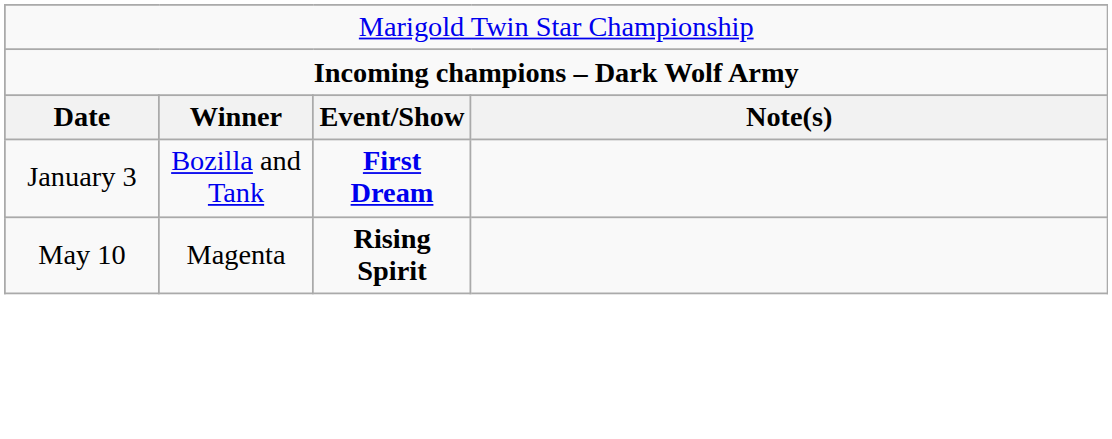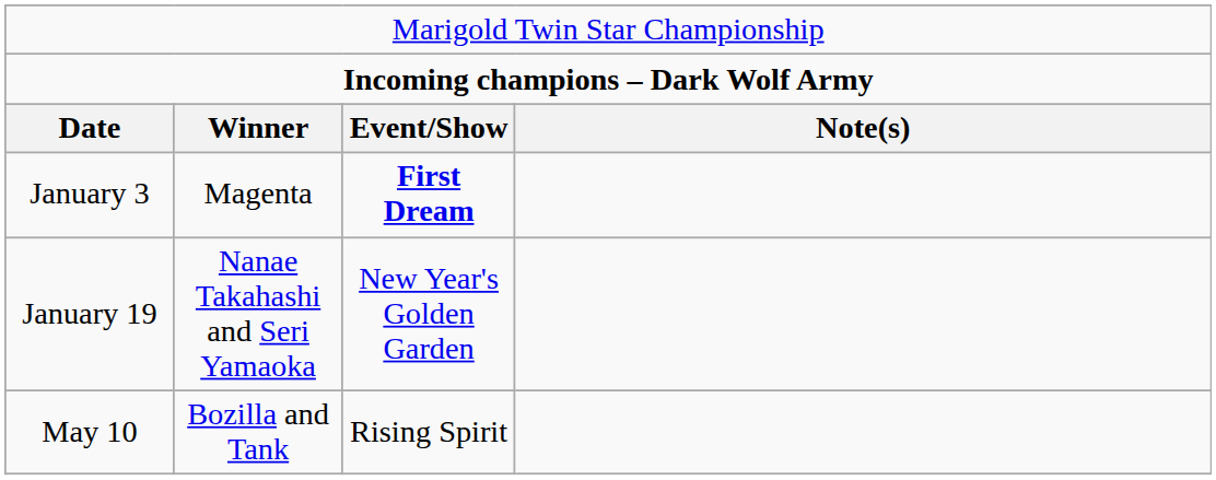January 3 | column 2: Bozilla and Tank -> Magenta
+ row: January 19 | Nanae Takahashi and Seri Yamaoka | New Year's Golden Garden
May 10 | column 2: Magenta -> Bozilla and Tank
May 10 | column 3: bold -> normal
